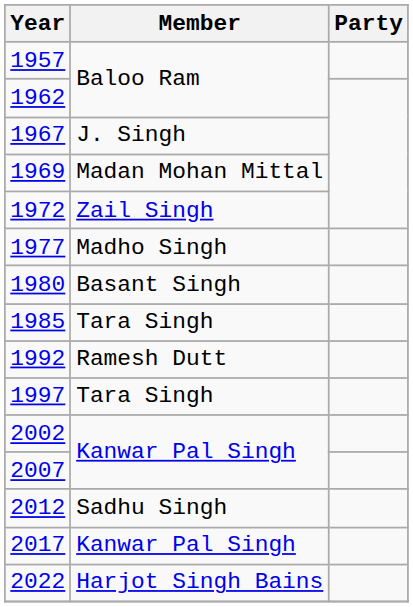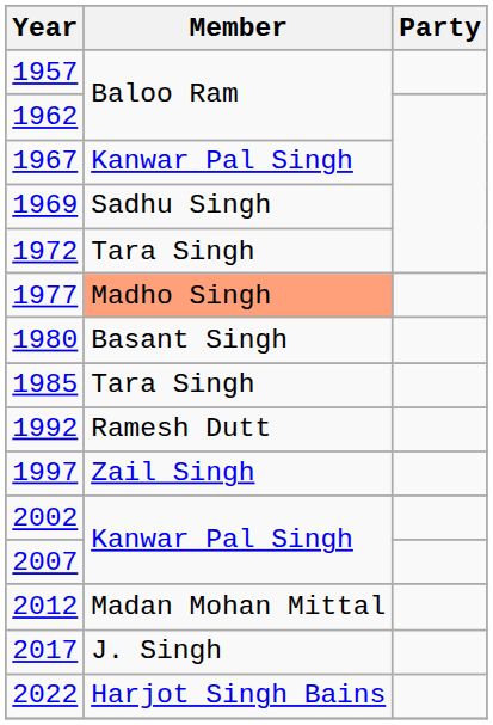1967 | Member: J. Singh -> Kanwar Pal Singh
1969 | Member: Madan Mohan Mittal -> Sadhu Singh
1972 | Member: Zail Singh -> Tara Singh
1977 | Member: no background -> lightsalmon background
1997 | Member: Tara Singh -> Zail Singh
2012 | Member: Sadhu Singh -> Madan Mohan Mittal
2017 | Member: Kanwar Pal Singh -> J. Singh
